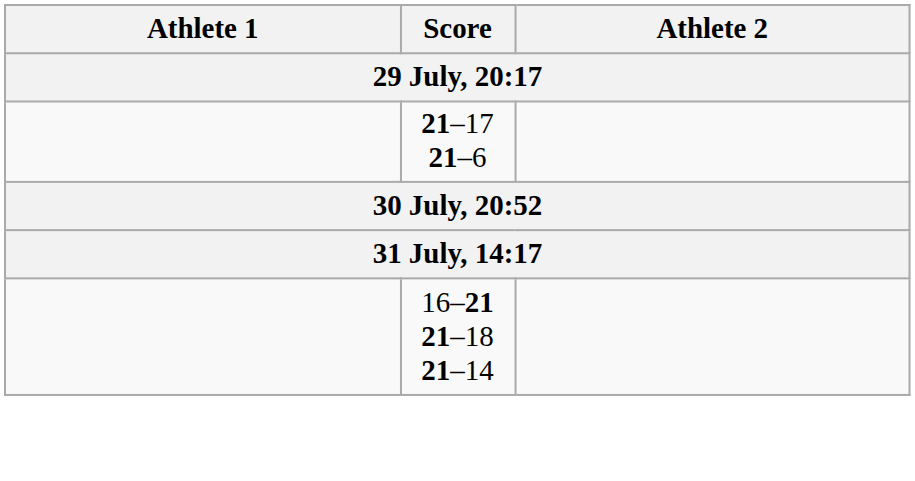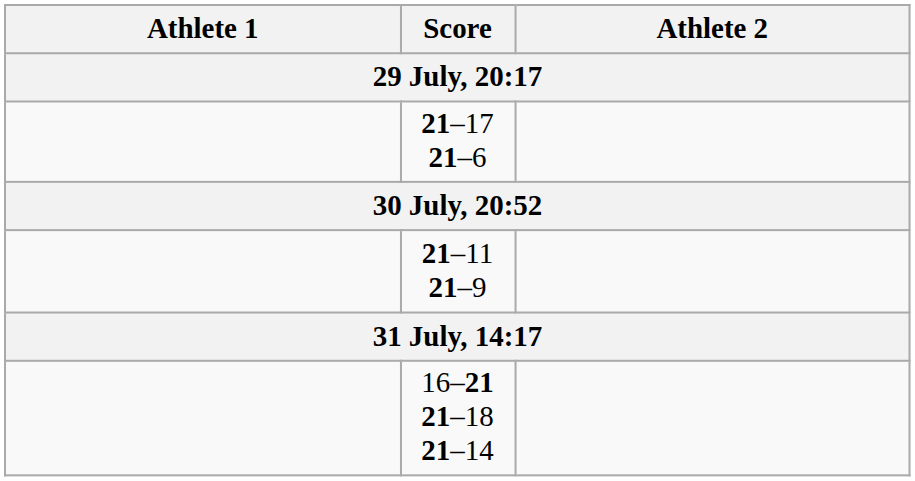+ row: 21–11 21–9
